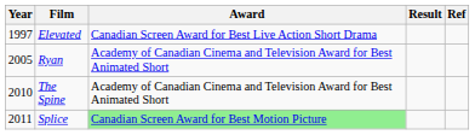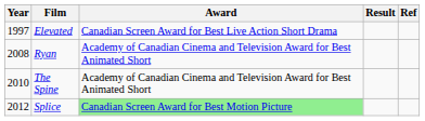Ryan | Year: 2005 -> 2008
Splice | Year: 2011 -> 2012
